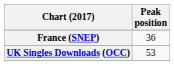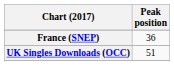UK Singles Downloads (OCC) | Peak position: 53 -> 51
